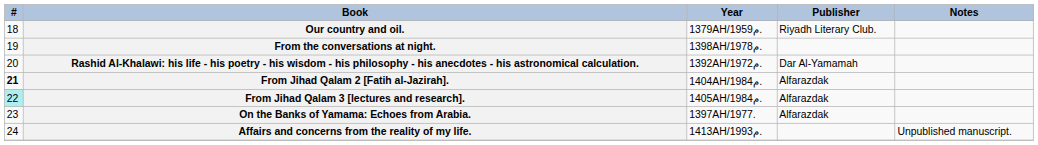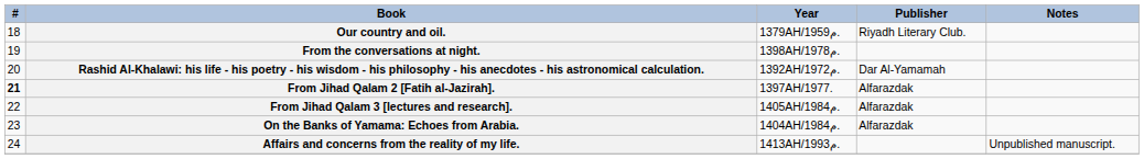From Jihad Qalam 2 [Fatih al-Jazirah]. | Year: 1404AH/1984م. -> 1397AH/1977.
From Jihad Qalam 3 [lectures and research]. | #: paleturquoise background -> no background
On the Banks of Yamama: Echoes from Arabia. | Year: 1397AH/1977. -> 1404AH/1984م.
